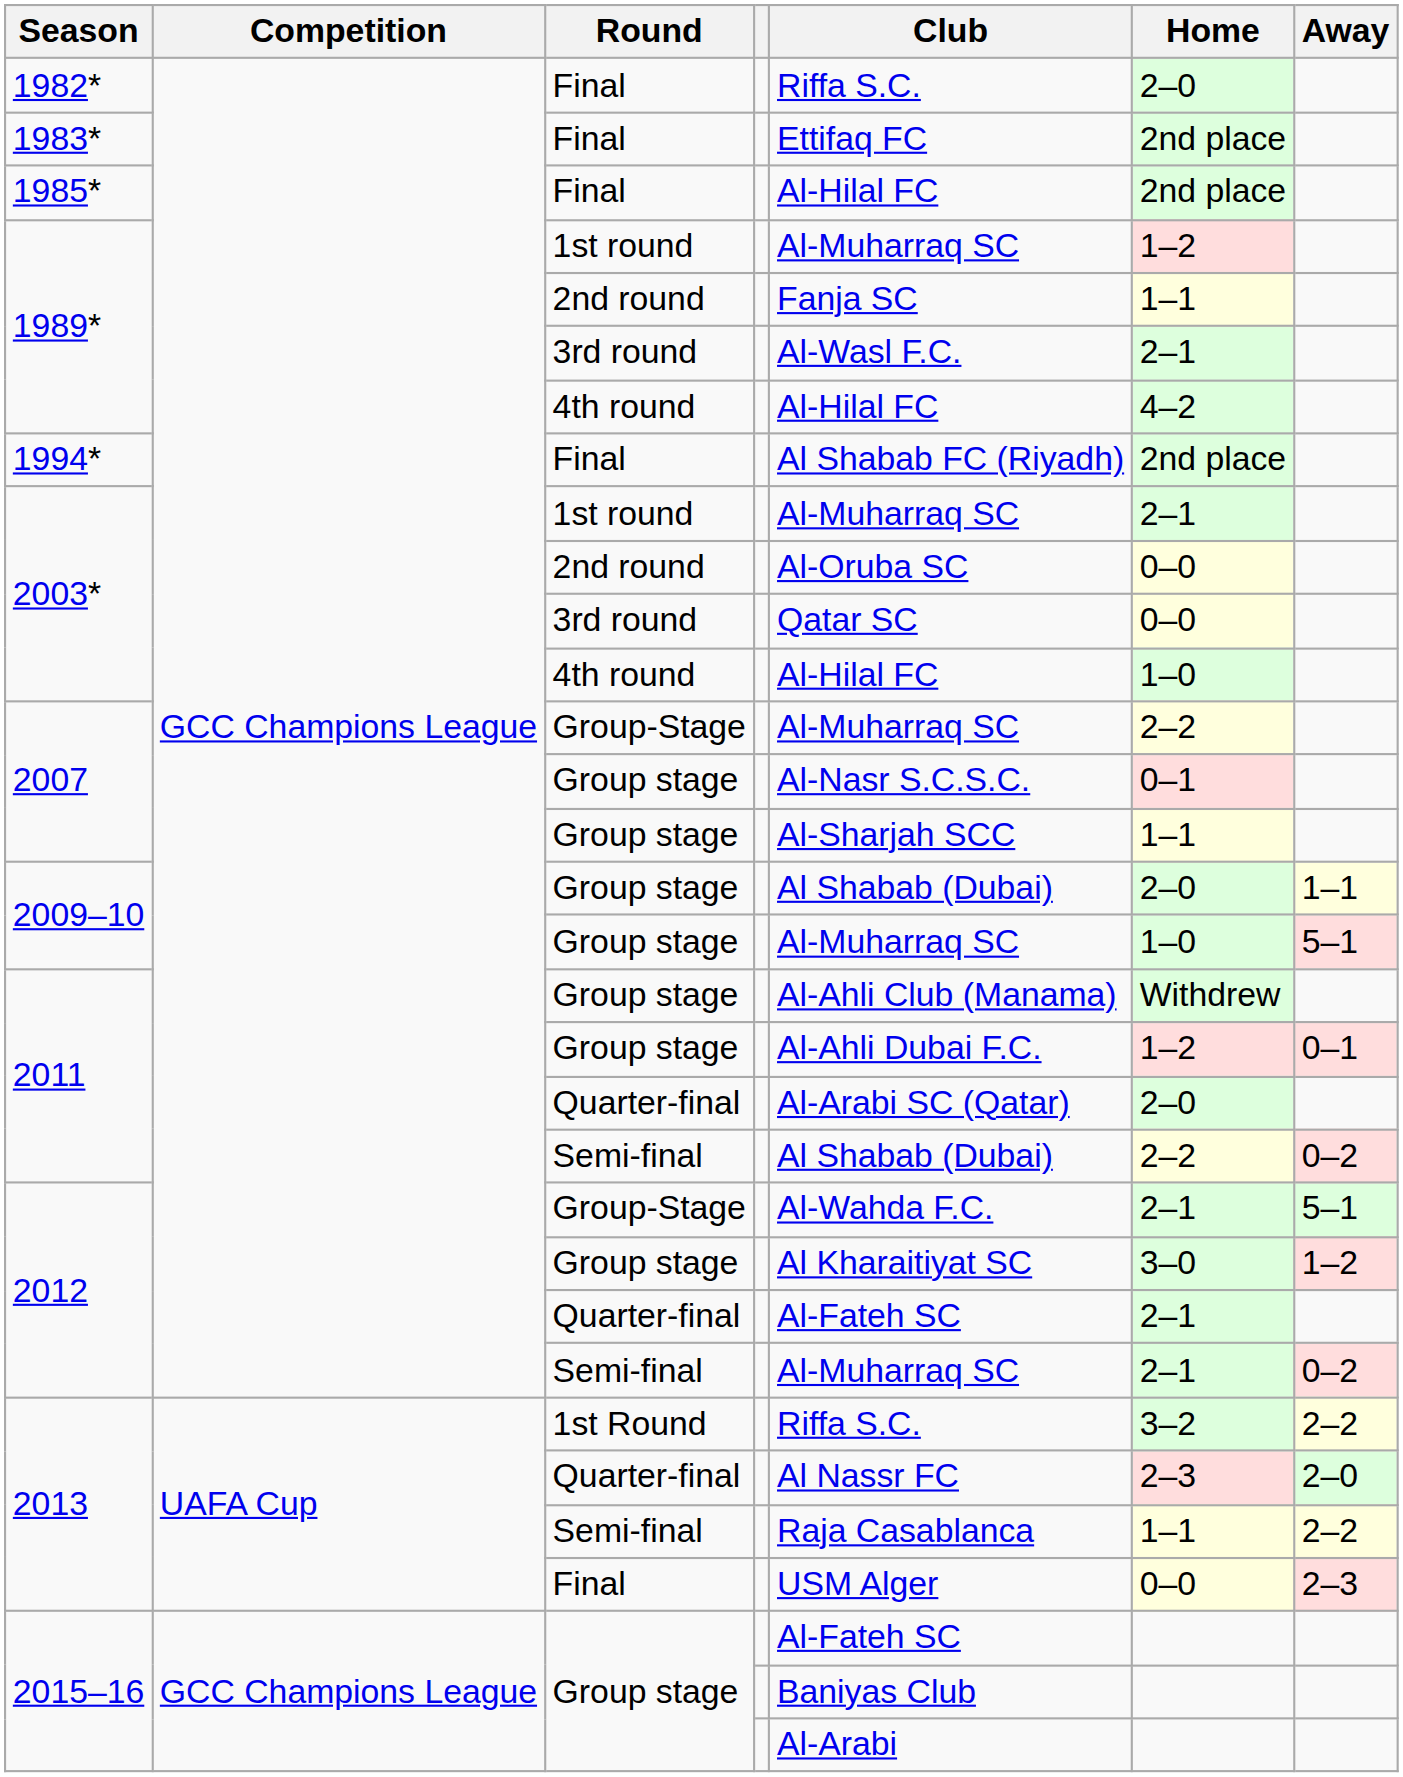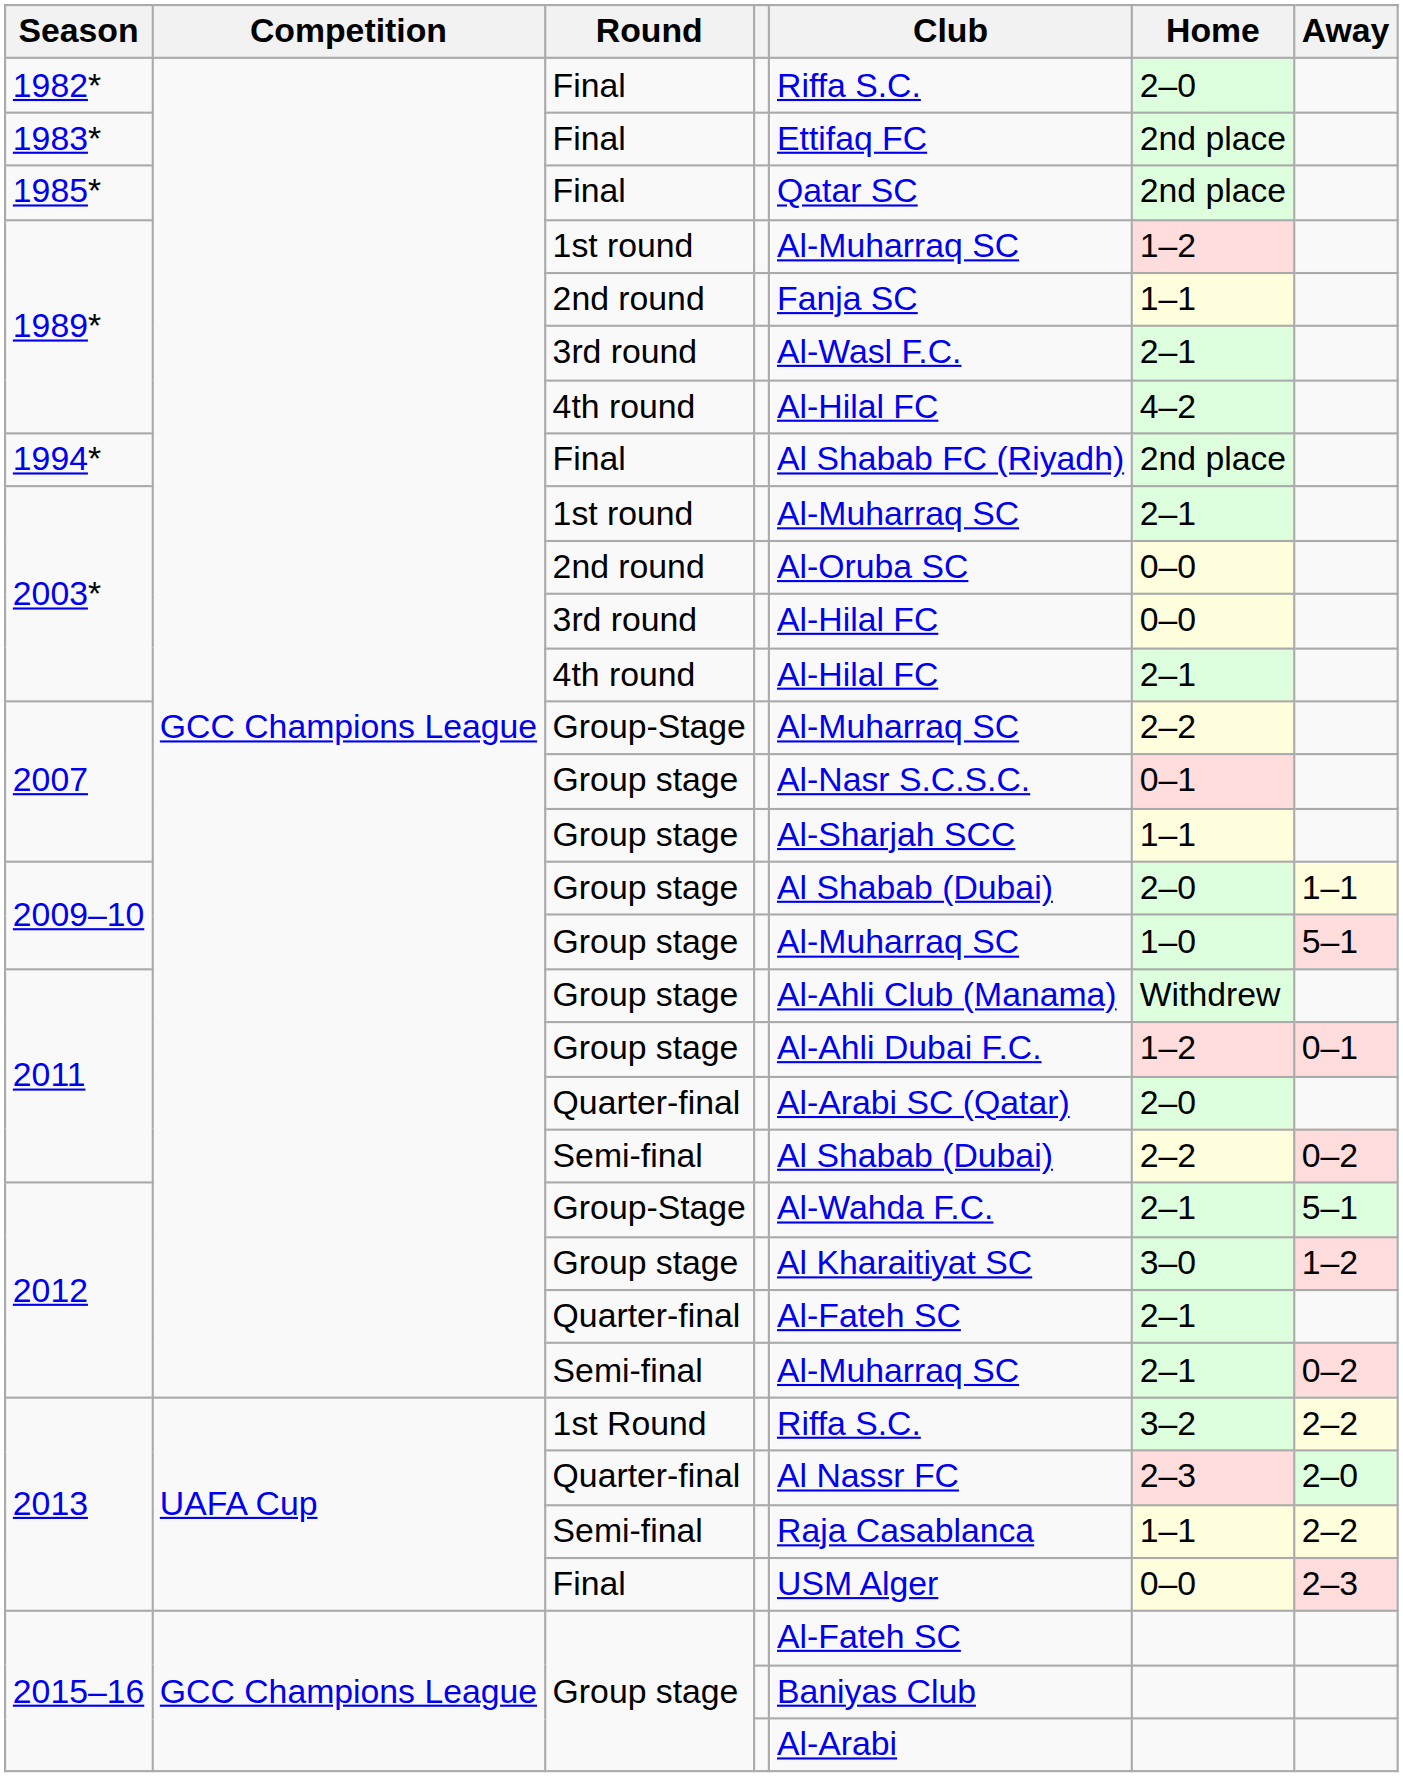1985* | Club: Al-Hilal FC -> Qatar SC
2003* / 3rd round | Club: Qatar SC -> Al-Hilal FC
2003* / 4th round | Home: 1–0 -> 2–1
